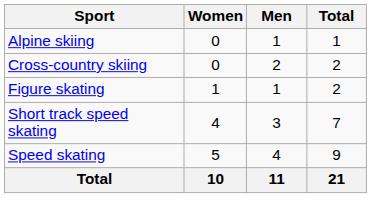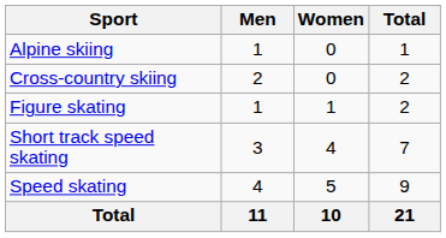columns swapped: Men <-> Women
